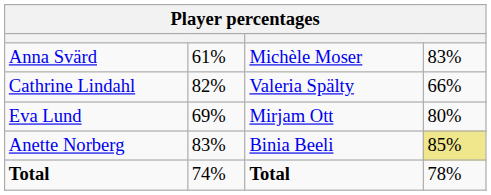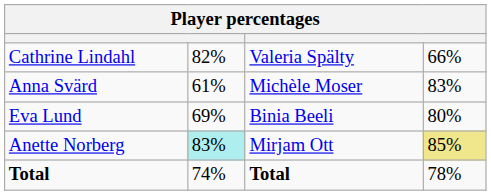rows swapped: Anna Svärd <-> Cathrine Lindahl
Eva Lund | column 3: Mirjam Ott -> Binia Beeli
Anette Norberg | column 2: no background -> paleturquoise background
Anette Norberg | column 3: Binia Beeli -> Mirjam Ott
